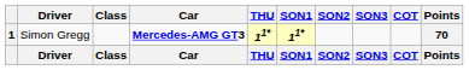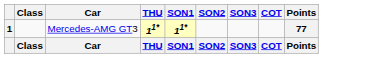- column: Driver | Simon Gregg | Driver
1 | Car: bold -> normal
1 | Points: 70 -> 77
